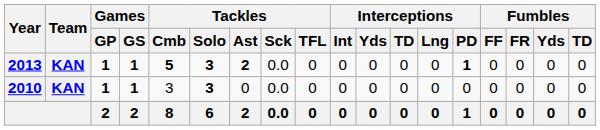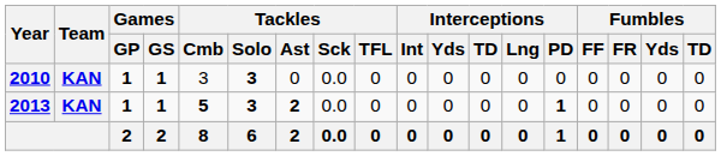rows swapped: 2010 <-> 2013
